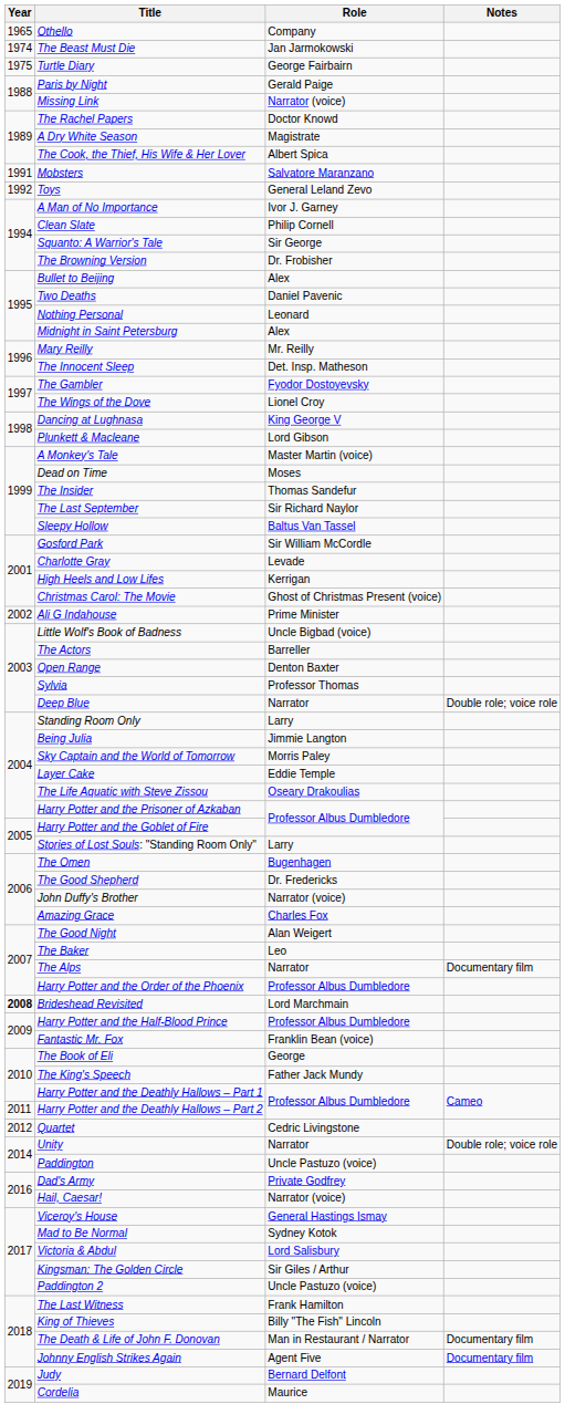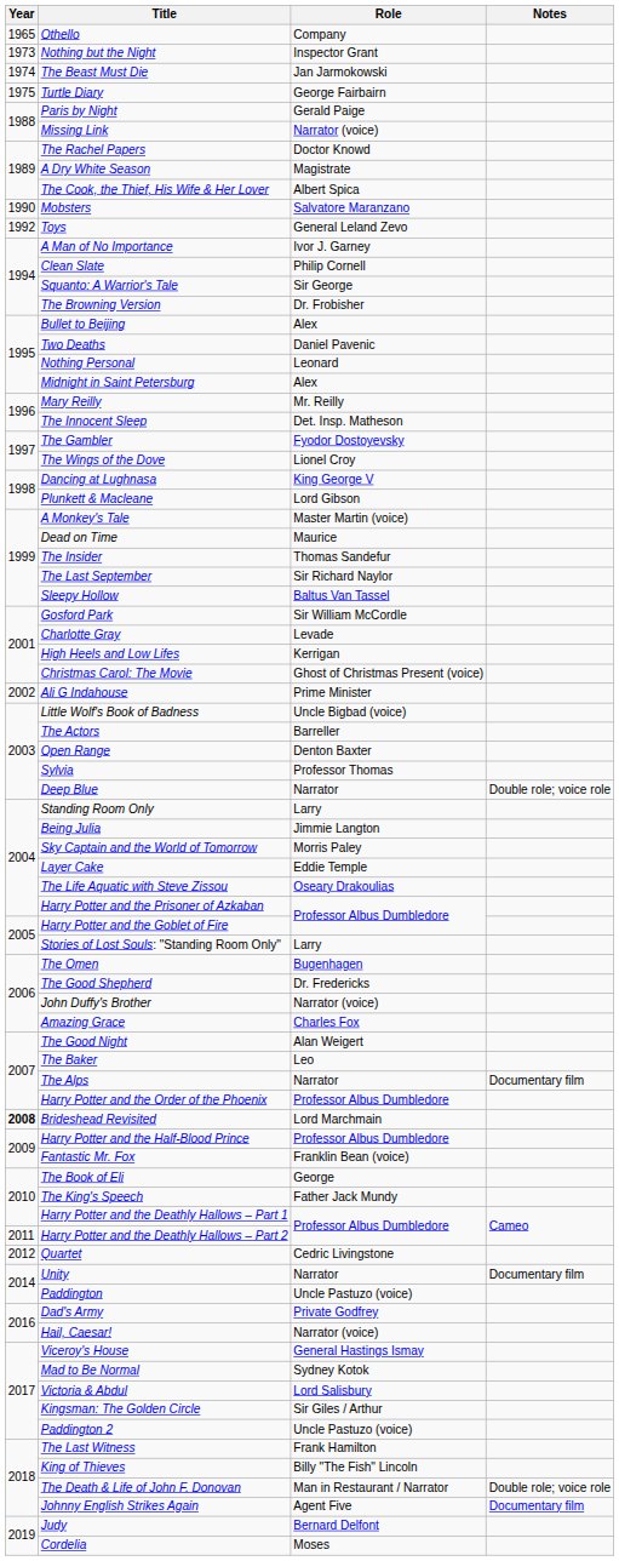+ row: 1973 | Nothing but the Night | Inspector Grant
Mobsters | Year: 1991 -> 1990
Dead on Time | Role: Moses -> Maurice
Unity | Notes: Double role; voice role -> Documentary film
The Death & Life of John F. Donovan | Notes: Documentary film -> Double role; voice role
Cordelia | Role: Maurice -> Moses
